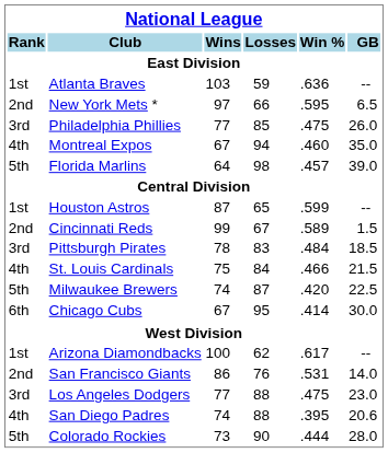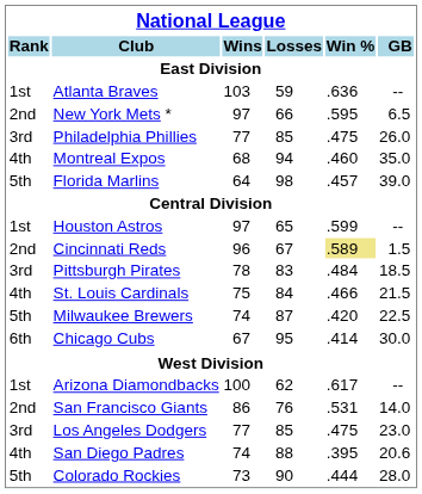Montreal Expos | Wins: 67 -> 68
Houston Astros | Wins: 87 -> 97
Cincinnati Reds | Wins: 99 -> 96
Cincinnati Reds | Win %: no background -> khaki background
Los Angeles Dodgers | Losses: 88 -> 85
